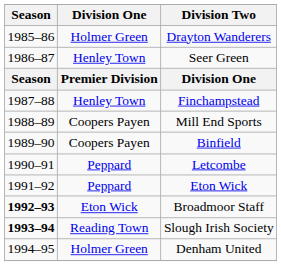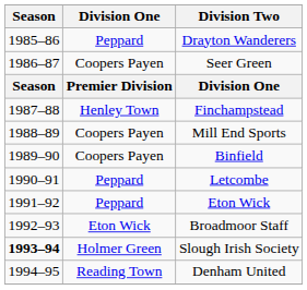Drayton Wanderers | Division One: Holmer Green -> Peppard
Seer Green | Division One: Henley Town -> Coopers Payen
Broadmoor Staff | Season: bold -> normal
Slough Irish Society | Division One: Reading Town -> Holmer Green
Denham United | Division One: Holmer Green -> Reading Town
